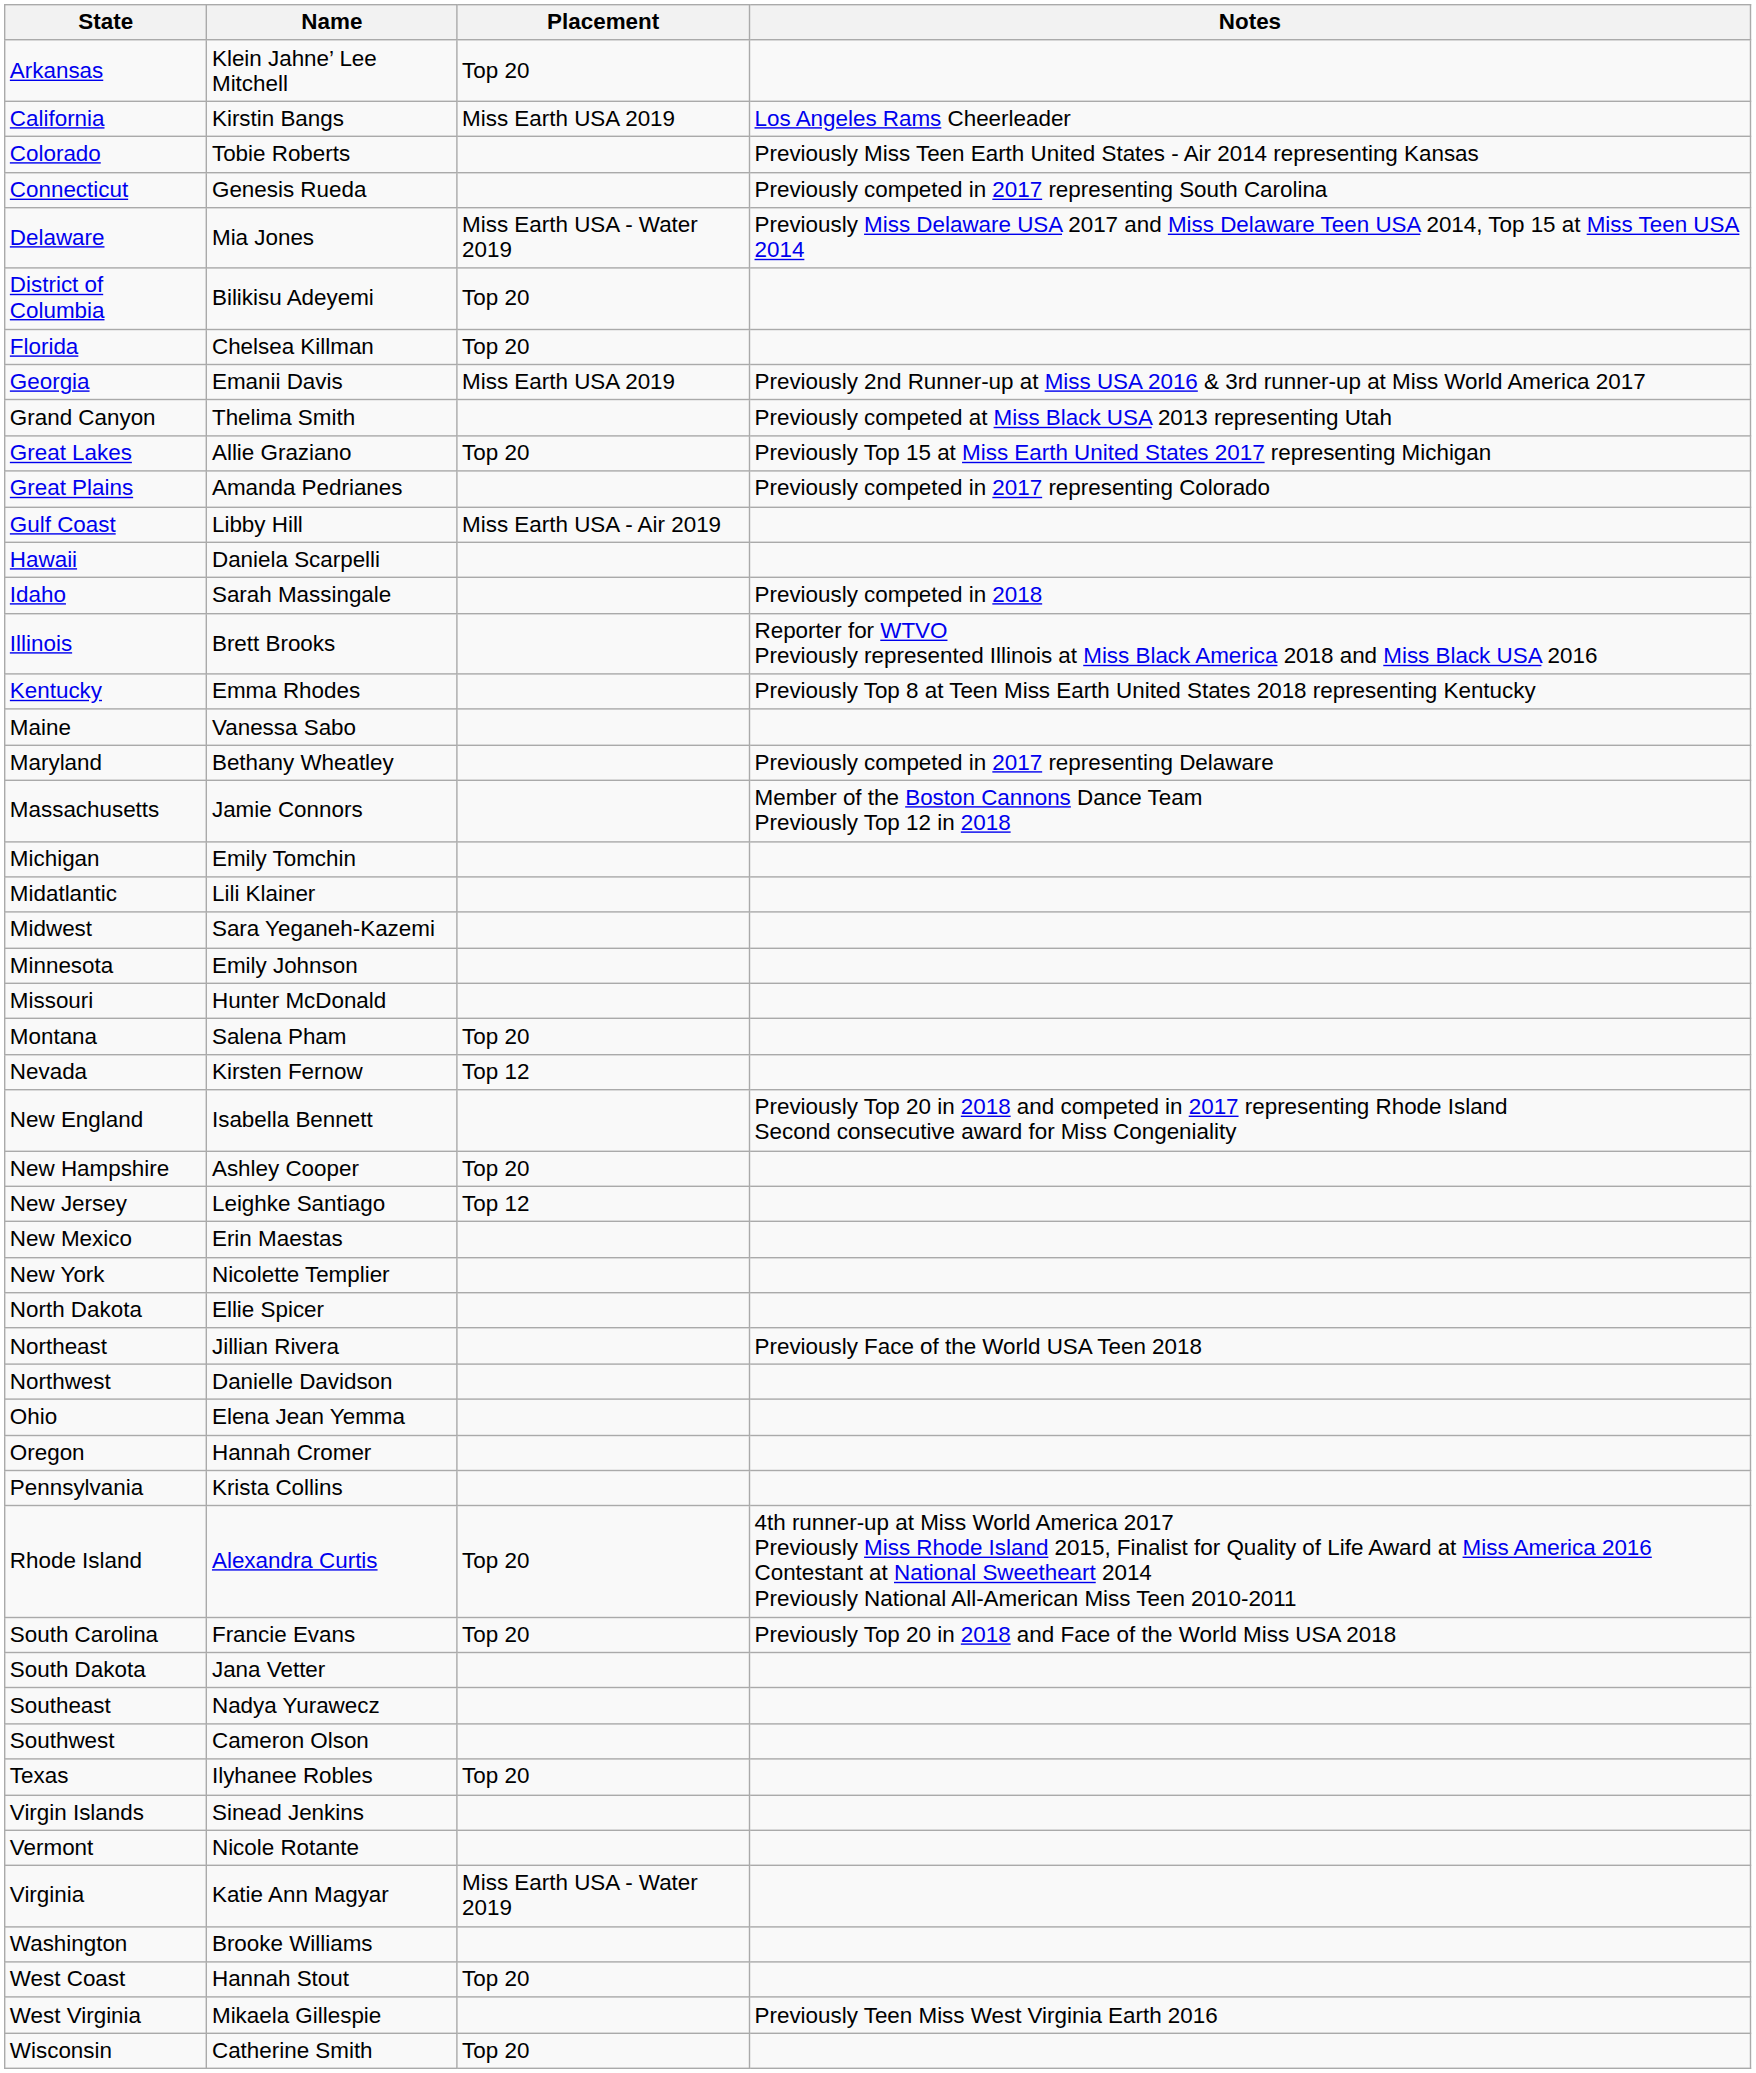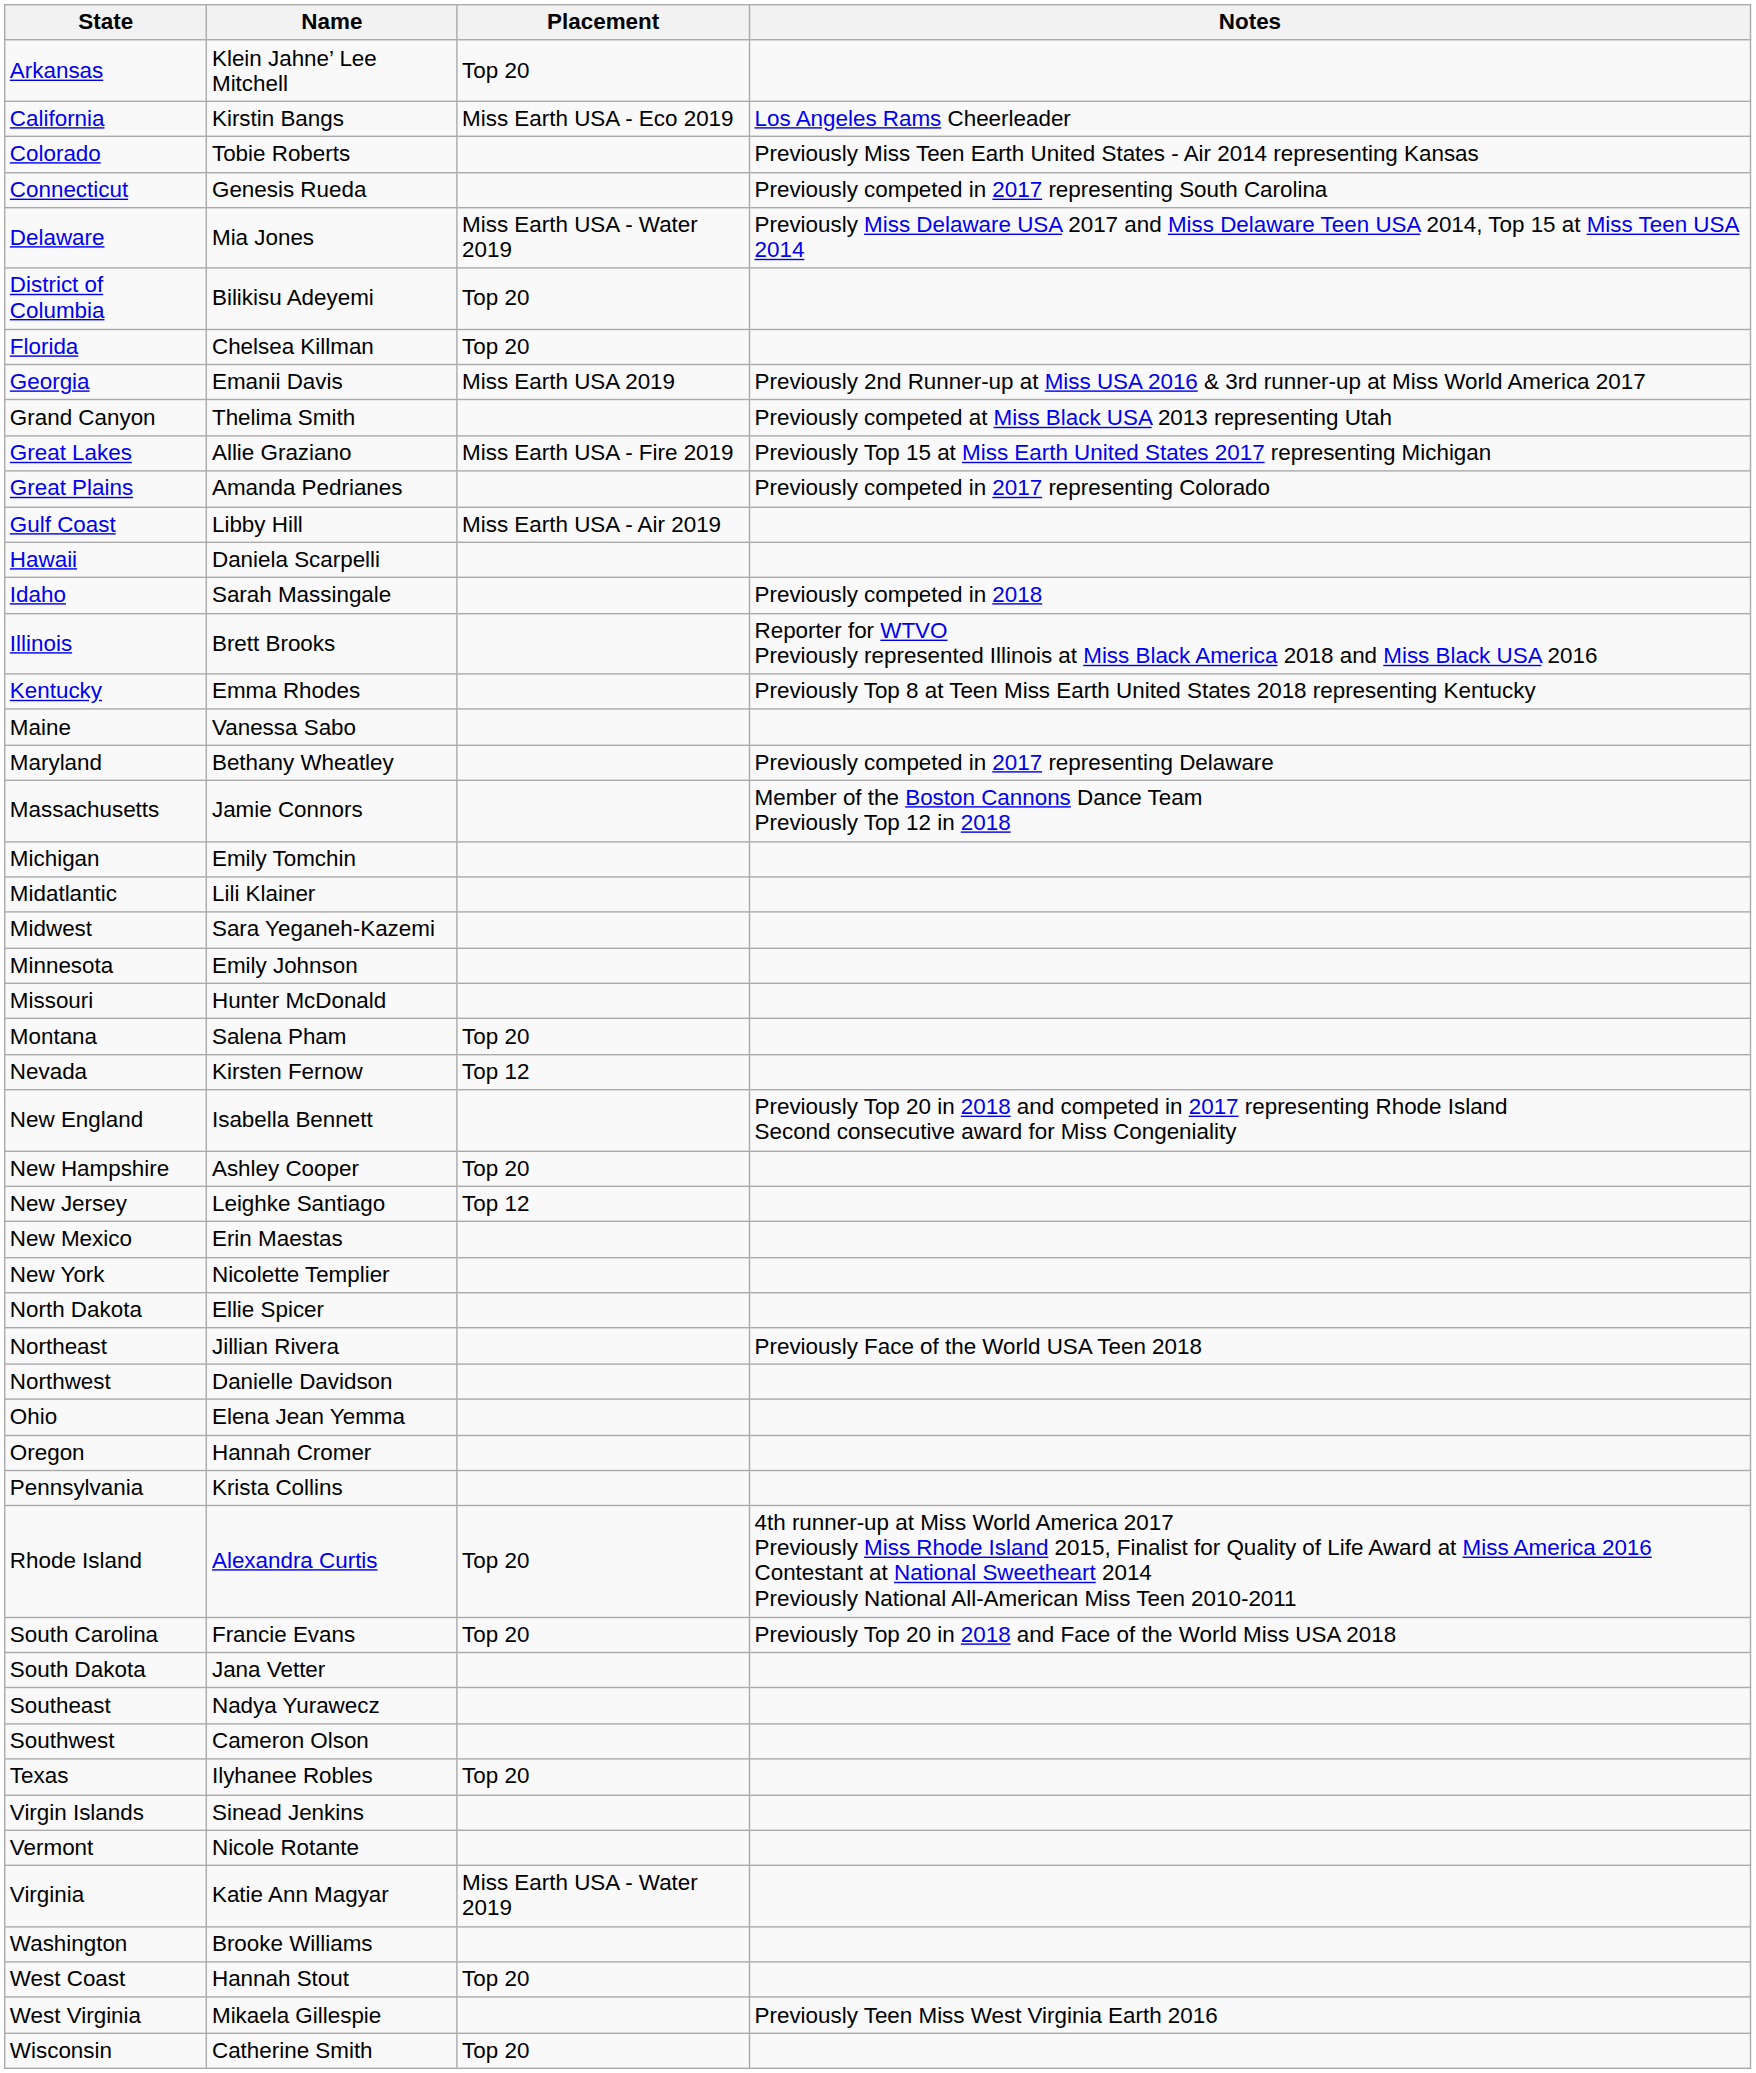California | Placement: Miss Earth USA 2019 -> Miss Earth USA - Eco 2019
Great Lakes | Placement: Top 20 -> Miss Earth USA - Fire 2019
